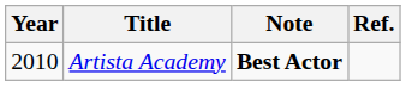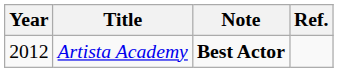Artista Academy | Year: 2010 -> 2012
